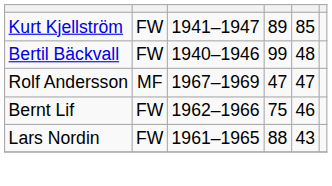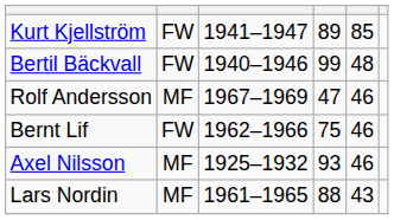Rolf Andersson | column 5: 47 -> 46
+ row: Axel Nilsson | MF | 1925–1932 | 93 | 46
Lars Nordin | column 2: FW -> MF
